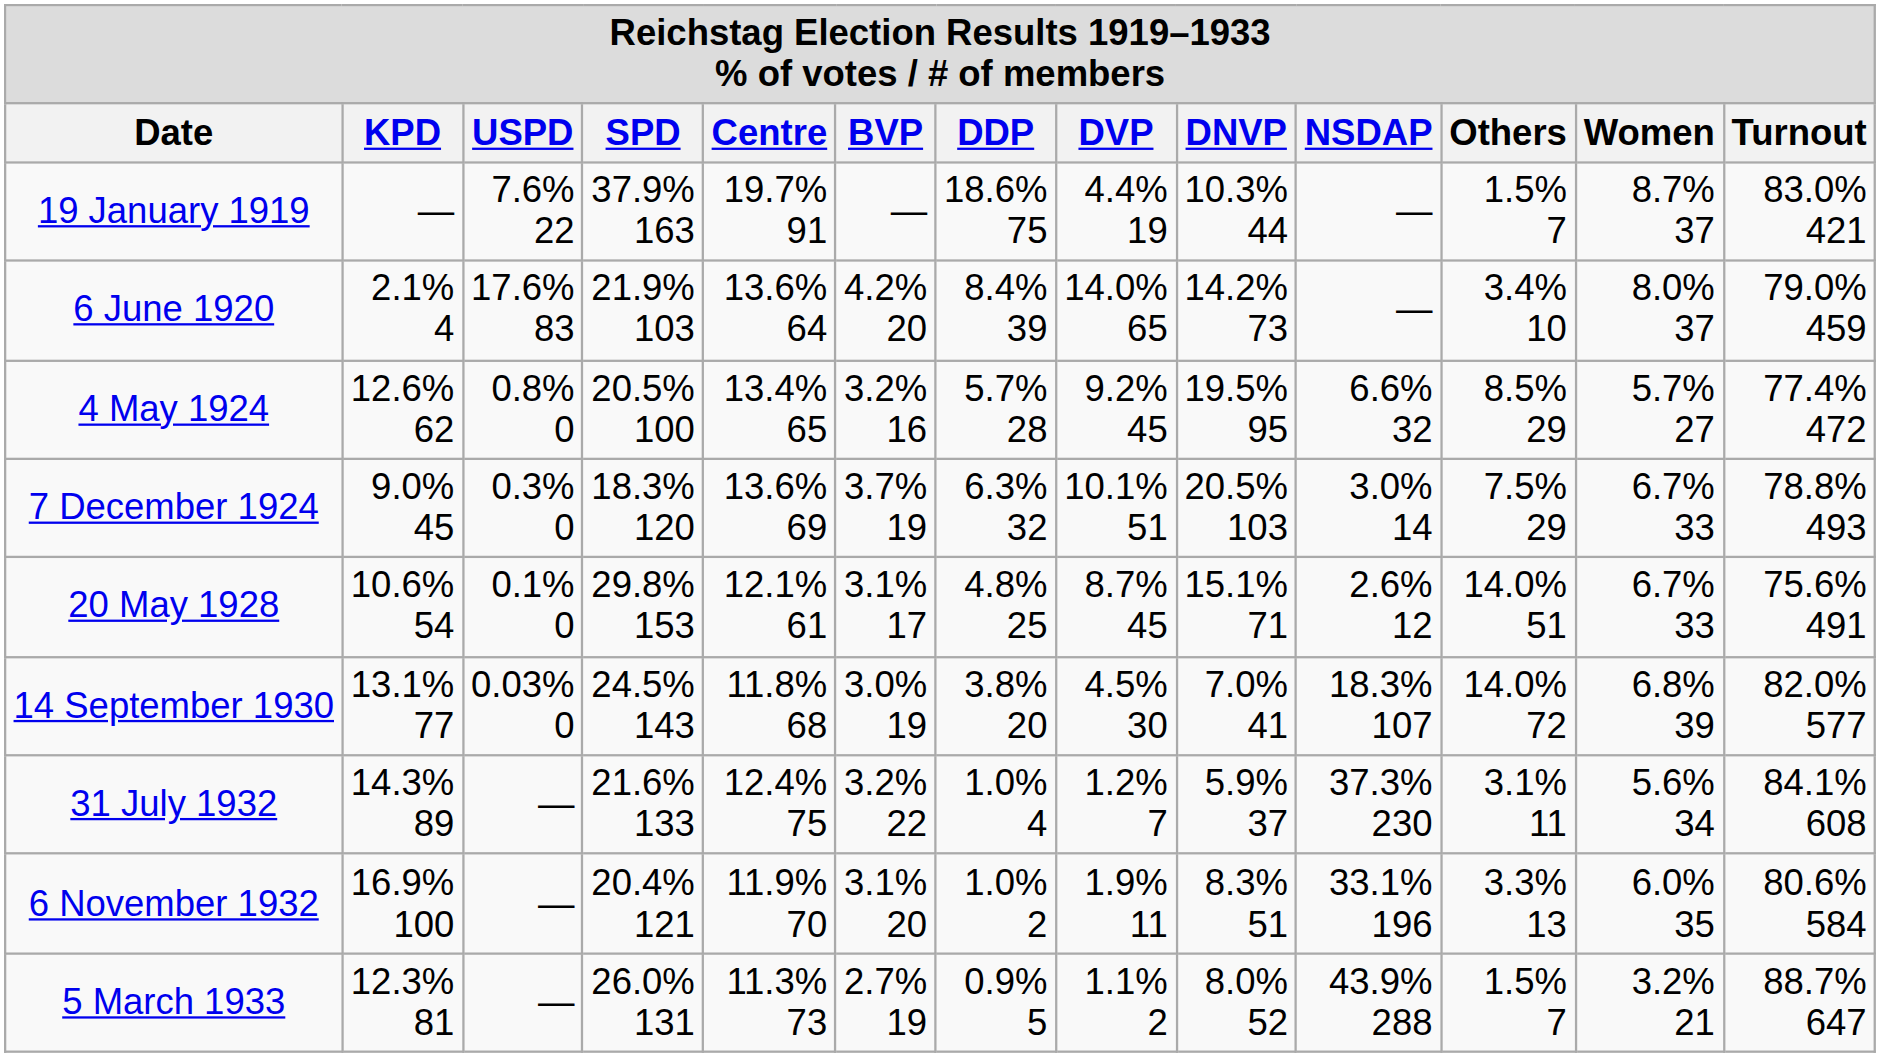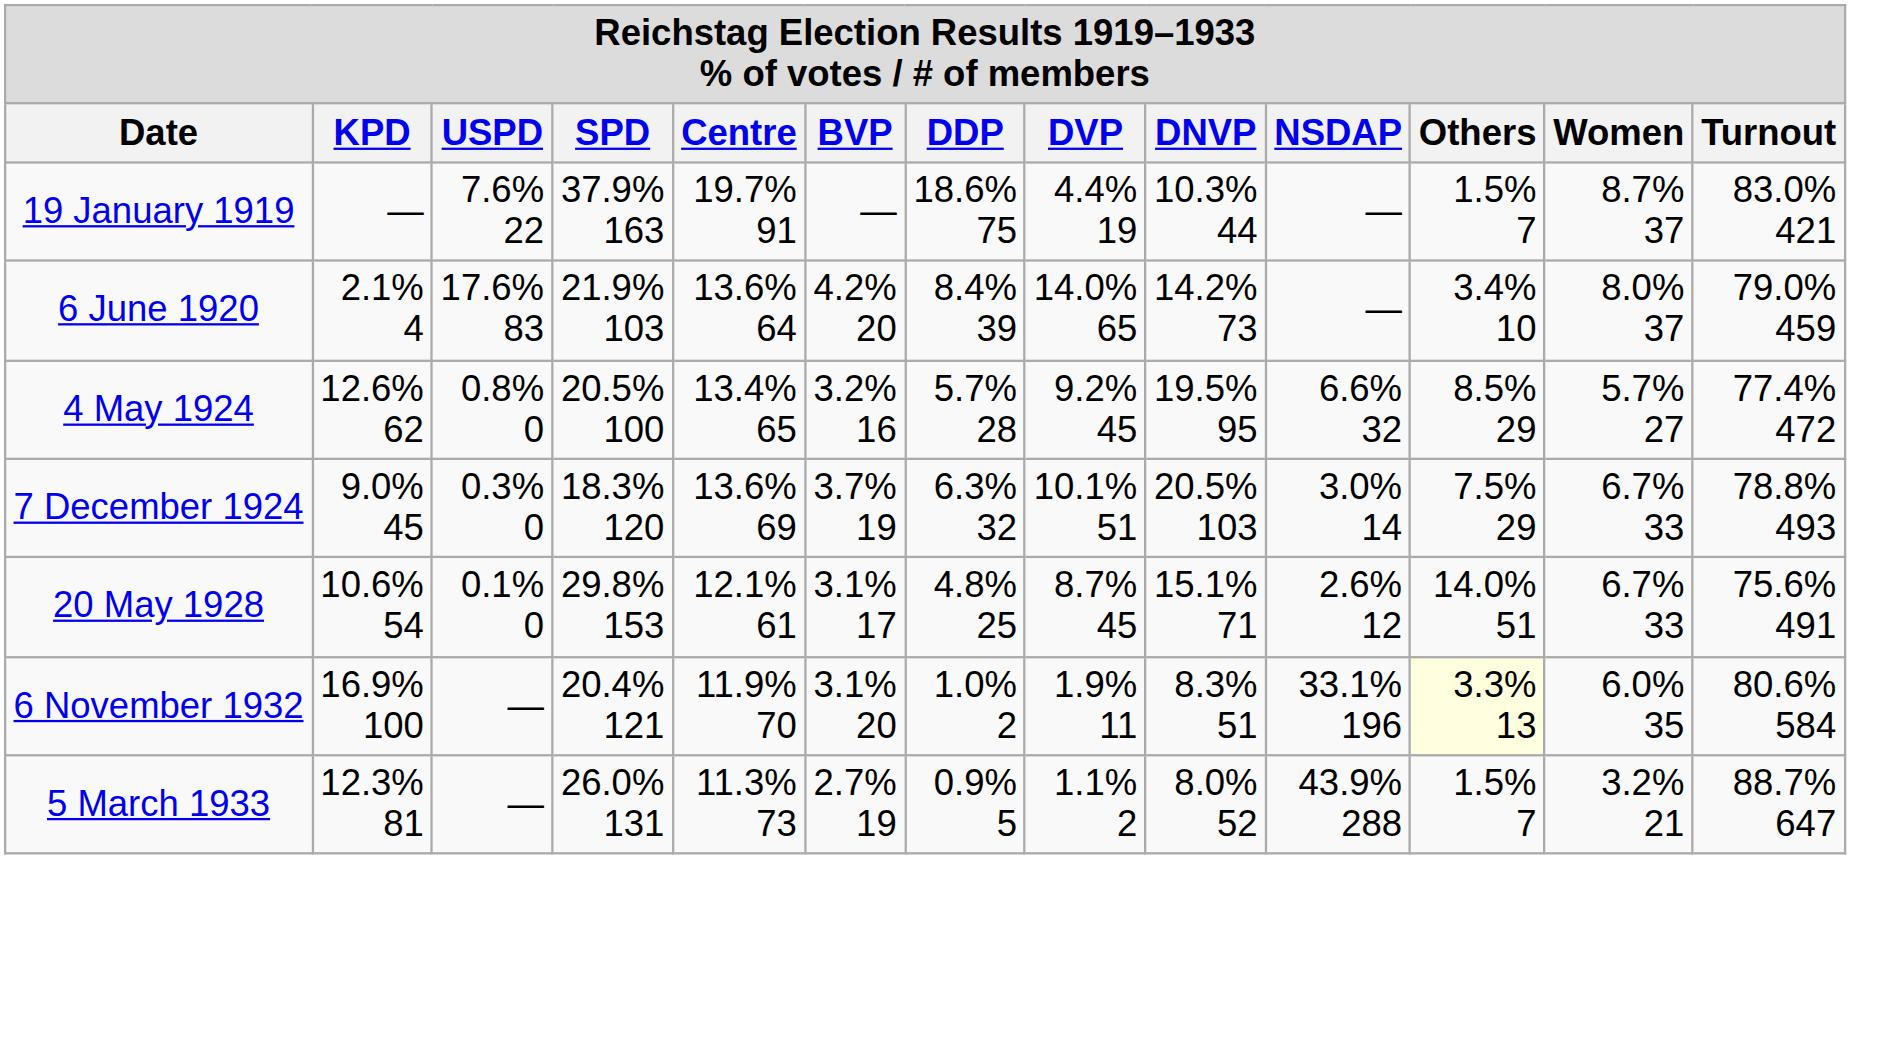- row: 14 September 1930 | 13.1% 77 | 0.03% 0 | 24.5% 143 | 11.8% 68 | 3.0% 19 | 3.8% 20 | 4.5% 30 | 7.0% 41 | 18.3% 107 | 14.0% 72 | 6.8% 39 | 82.0% 577
- row: 31 July 1932 | 14.3% 89 | — | 21.6% 133 | 12.4% 75 | 3.2% 22 | 1.0% 4 | 1.2% 7 | 5.9% 37 | 37.3% 230 | 3.1% 11 | 5.6% 34 | 84.1% 608
6 November 1932 | Others: no background -> lightyellow background
